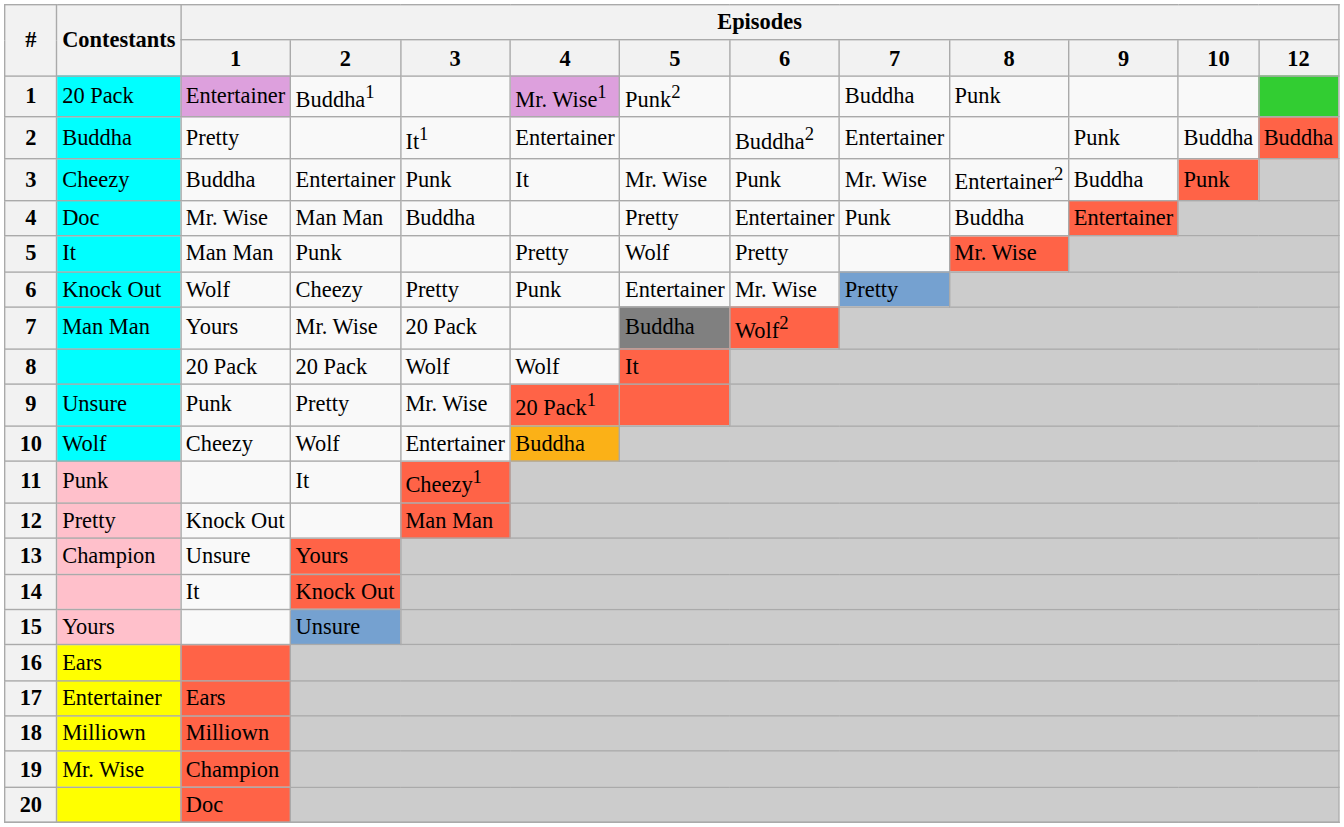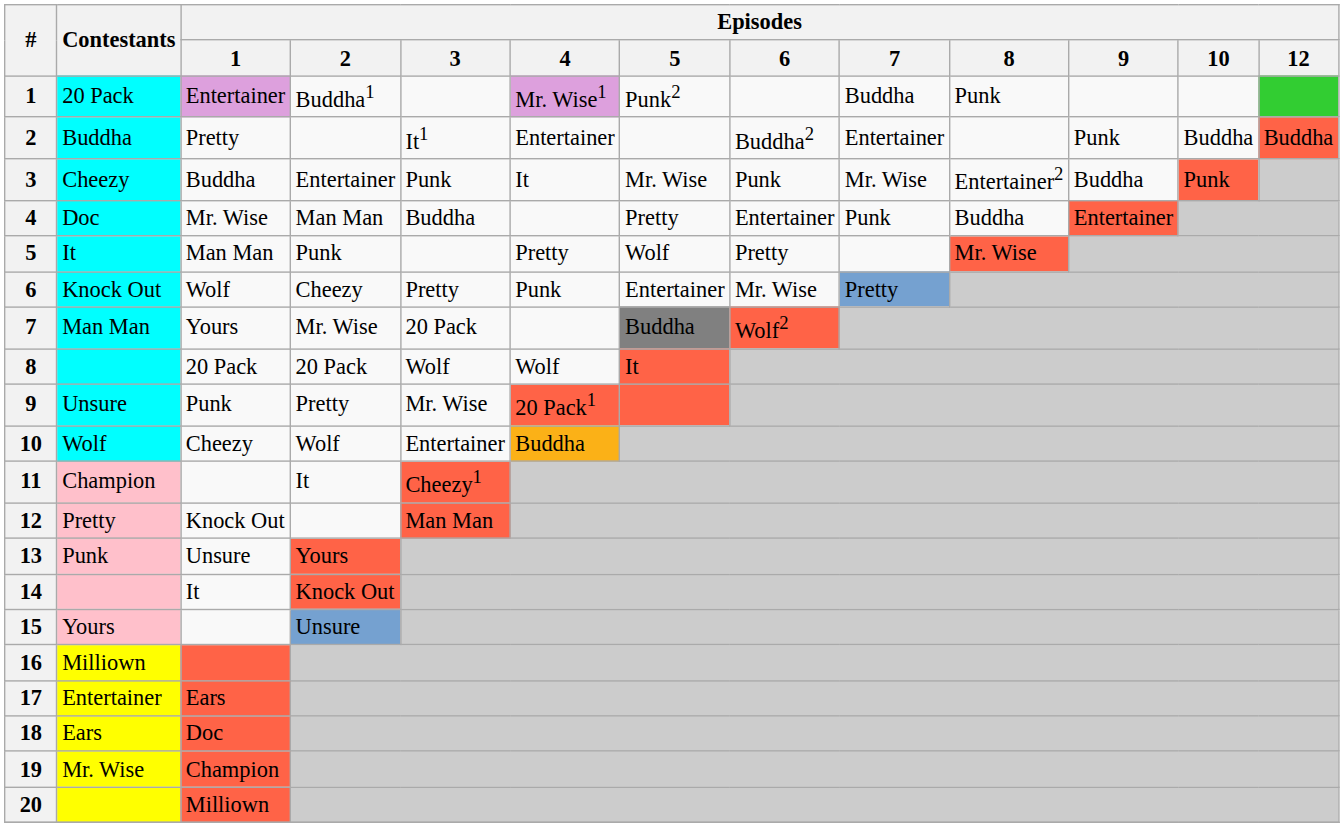11 | Contestants: Punk -> Champion
13 | Contestants: Champion -> Punk
16 | Contestants: Ears -> Milliown
18 | Contestants: Milliown -> Ears
18 | Episodes / 1: Milliown -> Doc
20 | Episodes / 1: Doc -> Milliown
